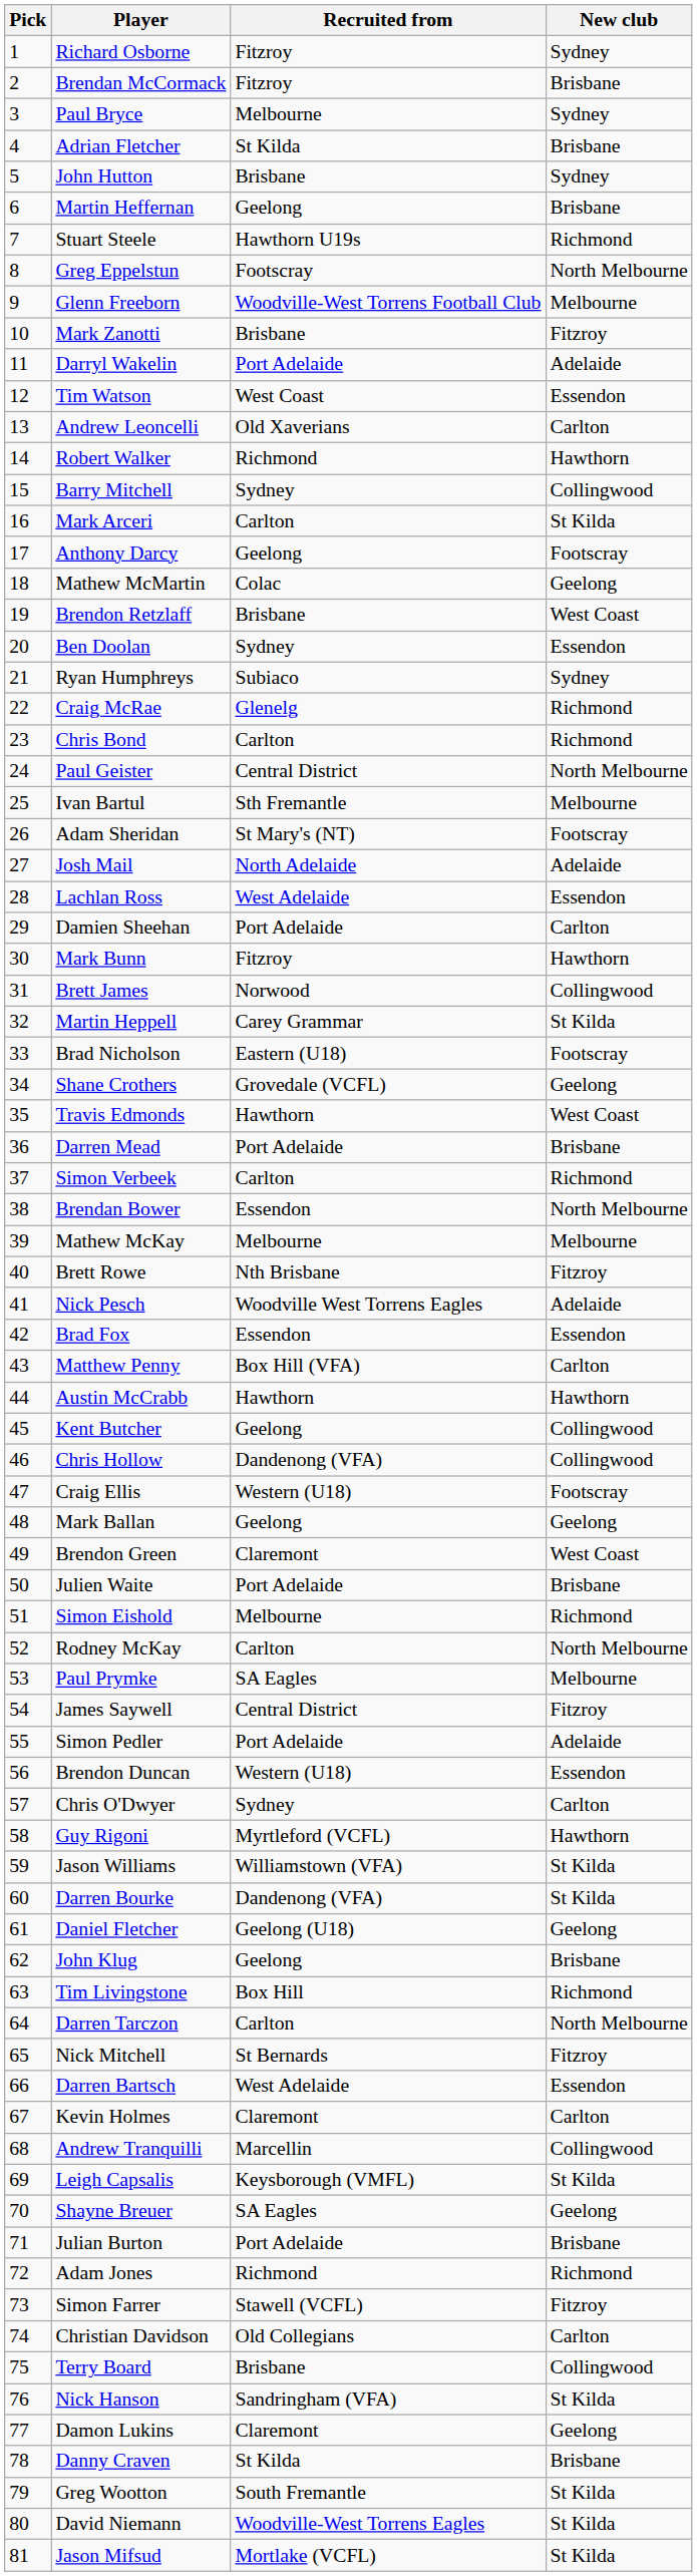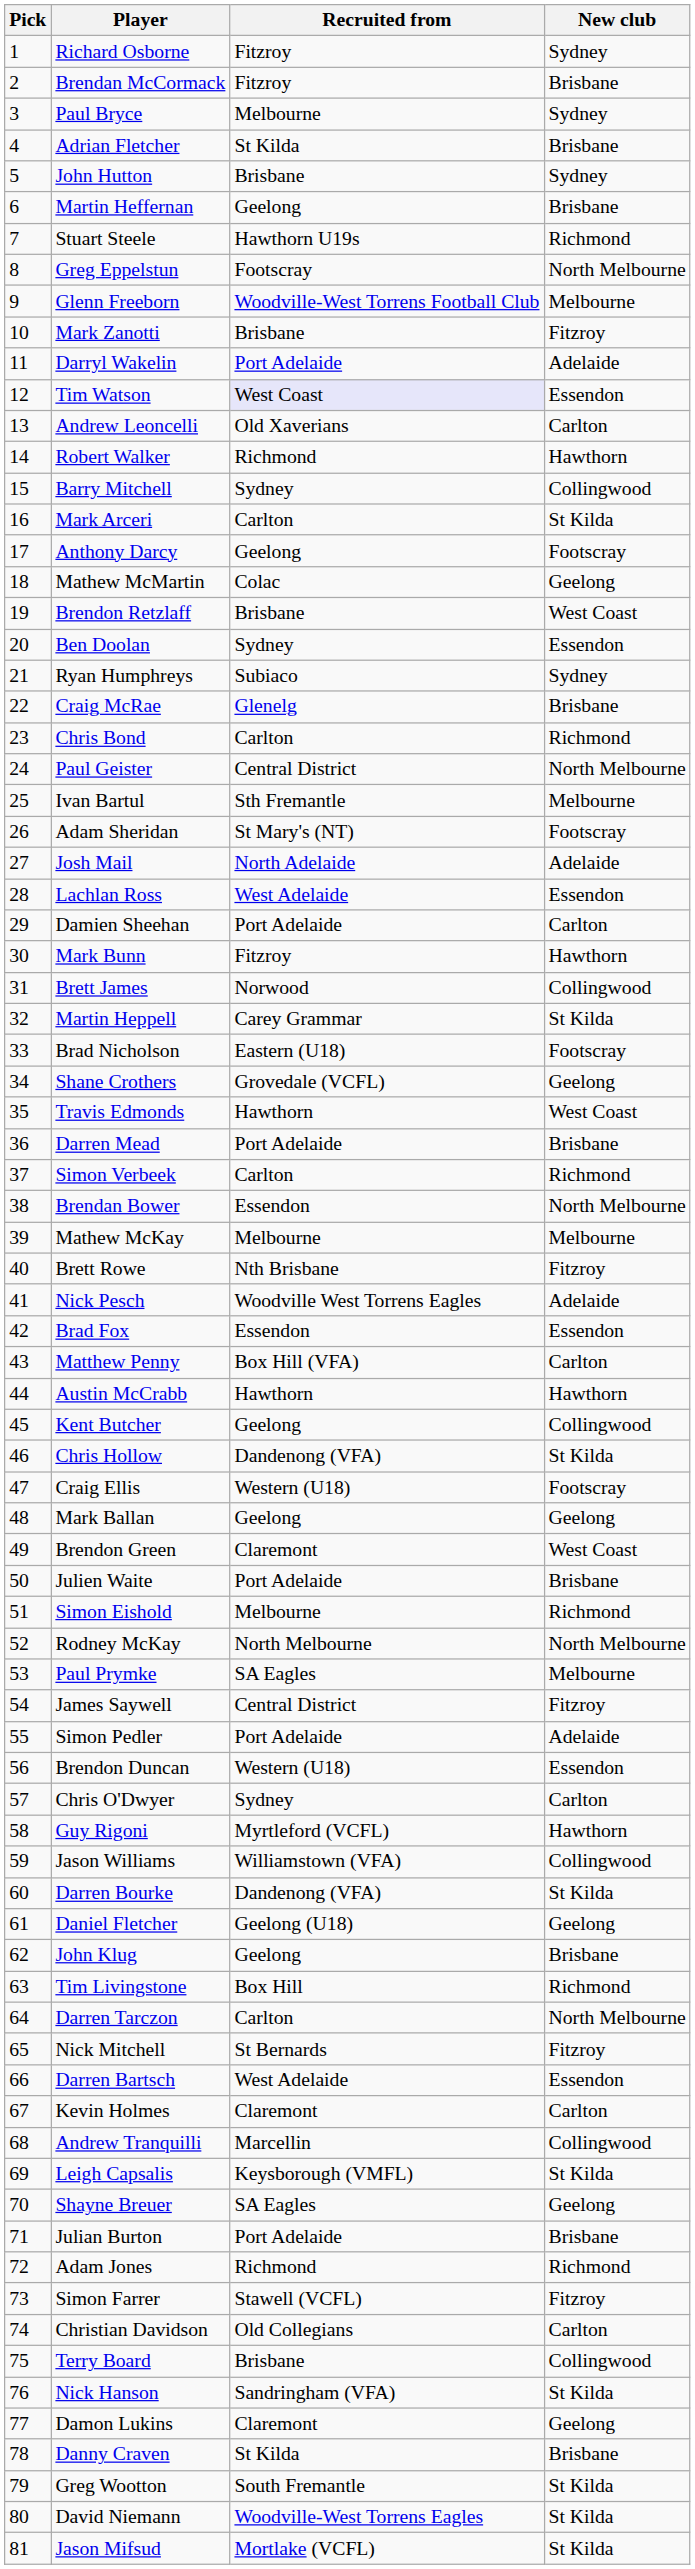Tim Watson | Recruited from: no background -> lavender background
Craig McRae | New club: Richmond -> Brisbane
Chris Hollow | New club: Collingwood -> St Kilda
Rodney McKay | Recruited from: Carlton -> North Melbourne
Jason Williams | New club: St Kilda -> Collingwood
